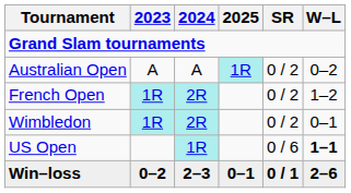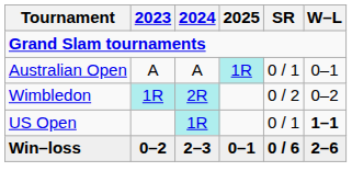Australian Open | SR: 0 / 2 -> 0 / 1
Australian Open | W–L: 0–2 -> 0–1
- row: French Open | 1R | 2R | 0 / 2 | 1–2
Wimbledon | W–L: 0–1 -> 0–2
US Open | SR: 0 / 6 -> 0 / 1
Win–loss | SR: 0 / 1 -> 0 / 6
